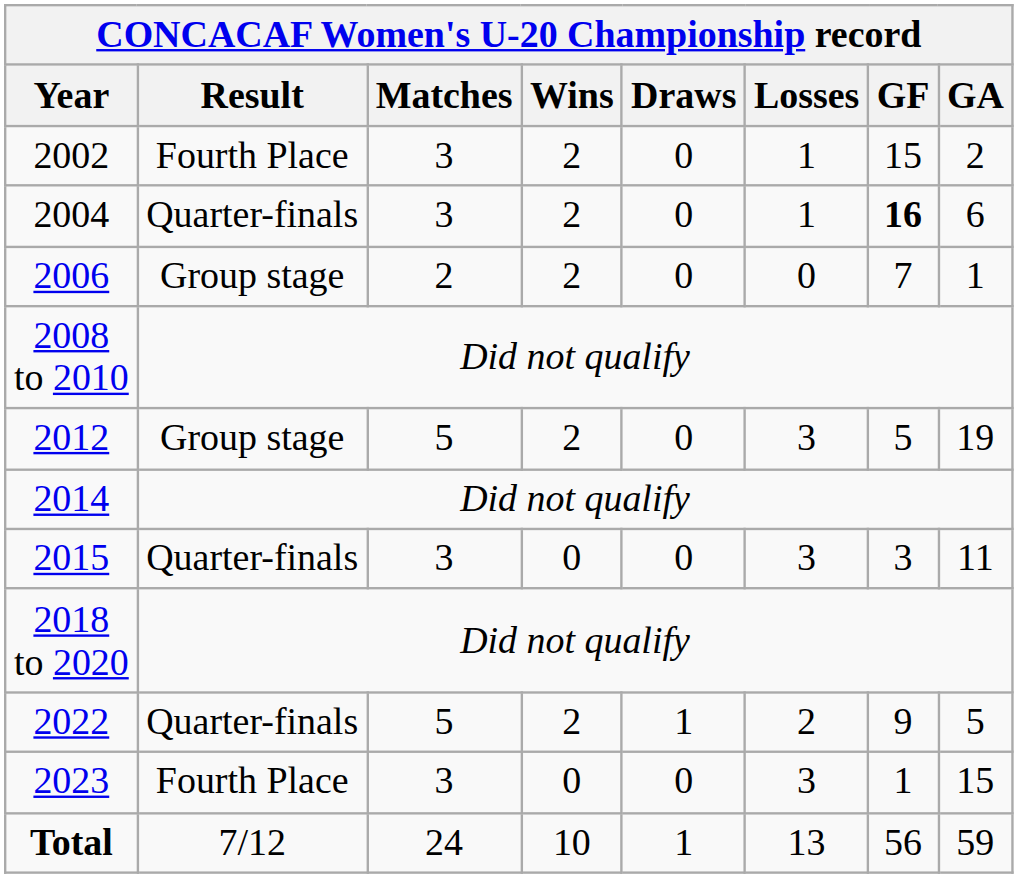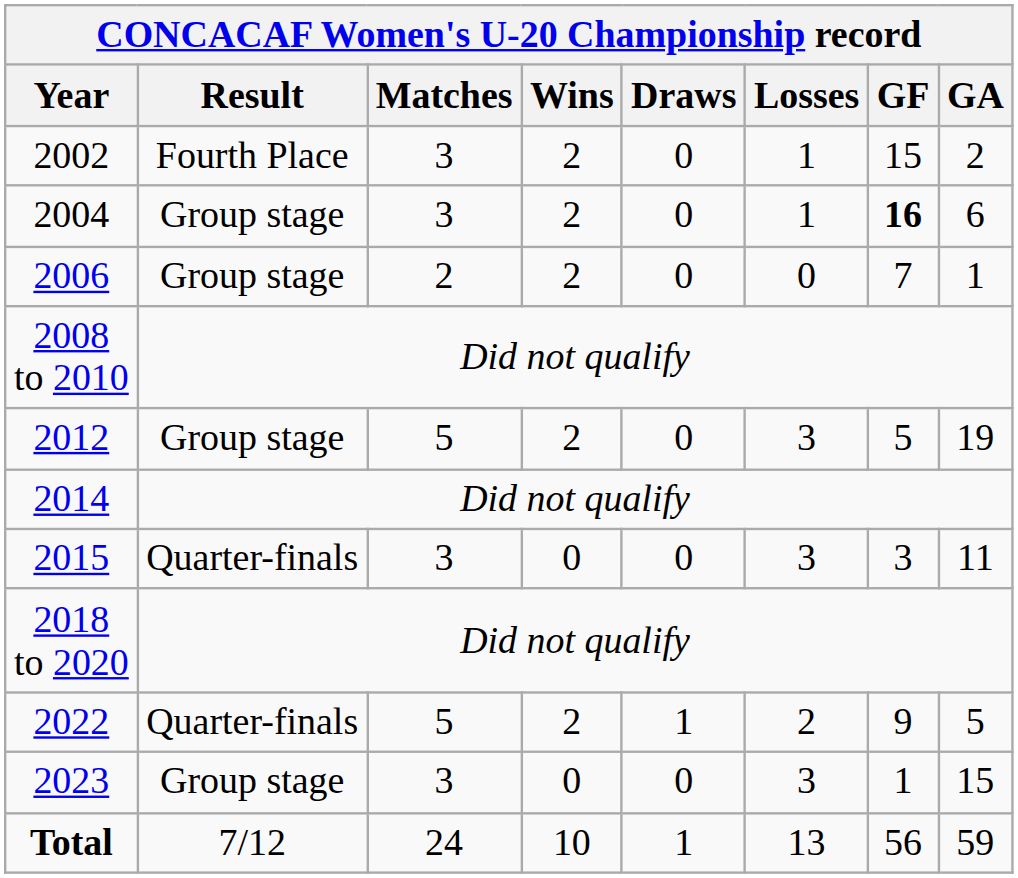2004 | CONCACAF Women's U-20 Championship record / Result: Quarter-finals -> Group stage
2023 | CONCACAF Women's U-20 Championship record / Result: Fourth Place -> Group stage
